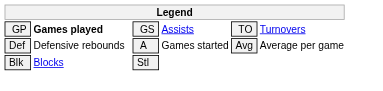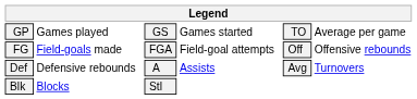GP | column 2: bold -> normal
GP | column 4: Assists -> Games started
GP | column 6: Turnovers -> Average per game
+ row: FG | Field-goals made | FGA | Field-goal attempts | Off | Offensive rebounds
Def | column 4: Games started -> Assists
Def | column 6: Average per game -> Turnovers
